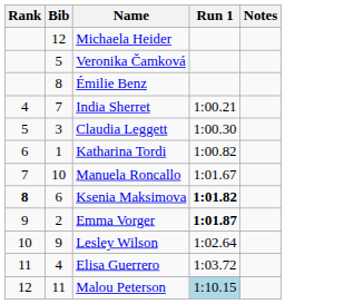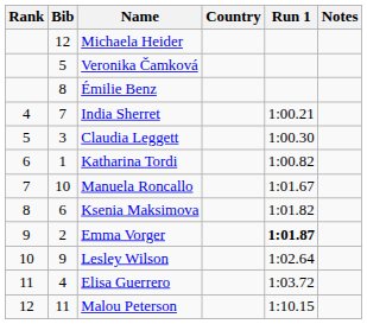+ column: Country
Ksenia Maksimova | Rank: bold -> normal
Ksenia Maksimova | Run 1: bold -> normal
Malou Peterson | Run 1: lightblue background -> no background
